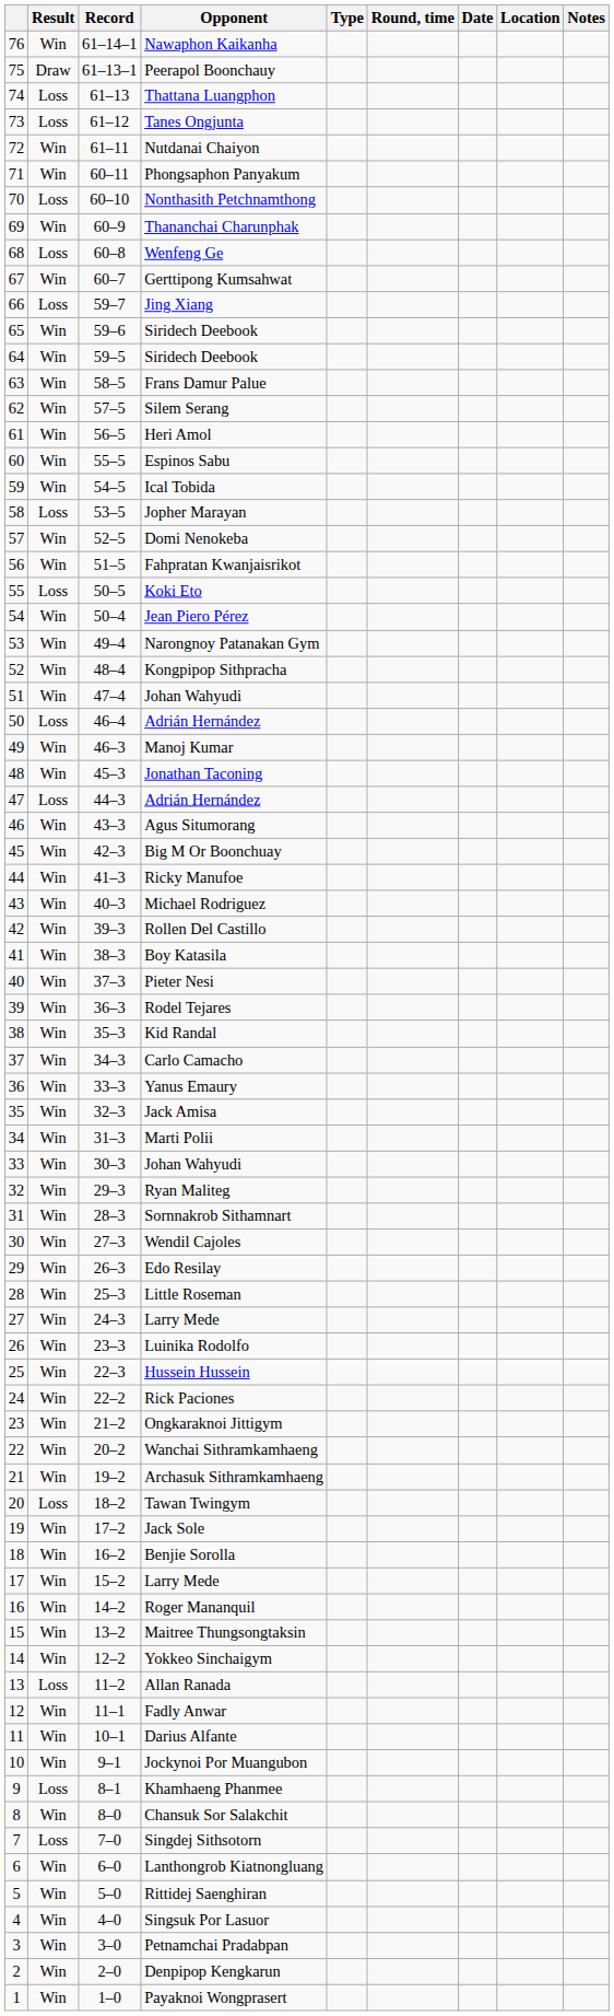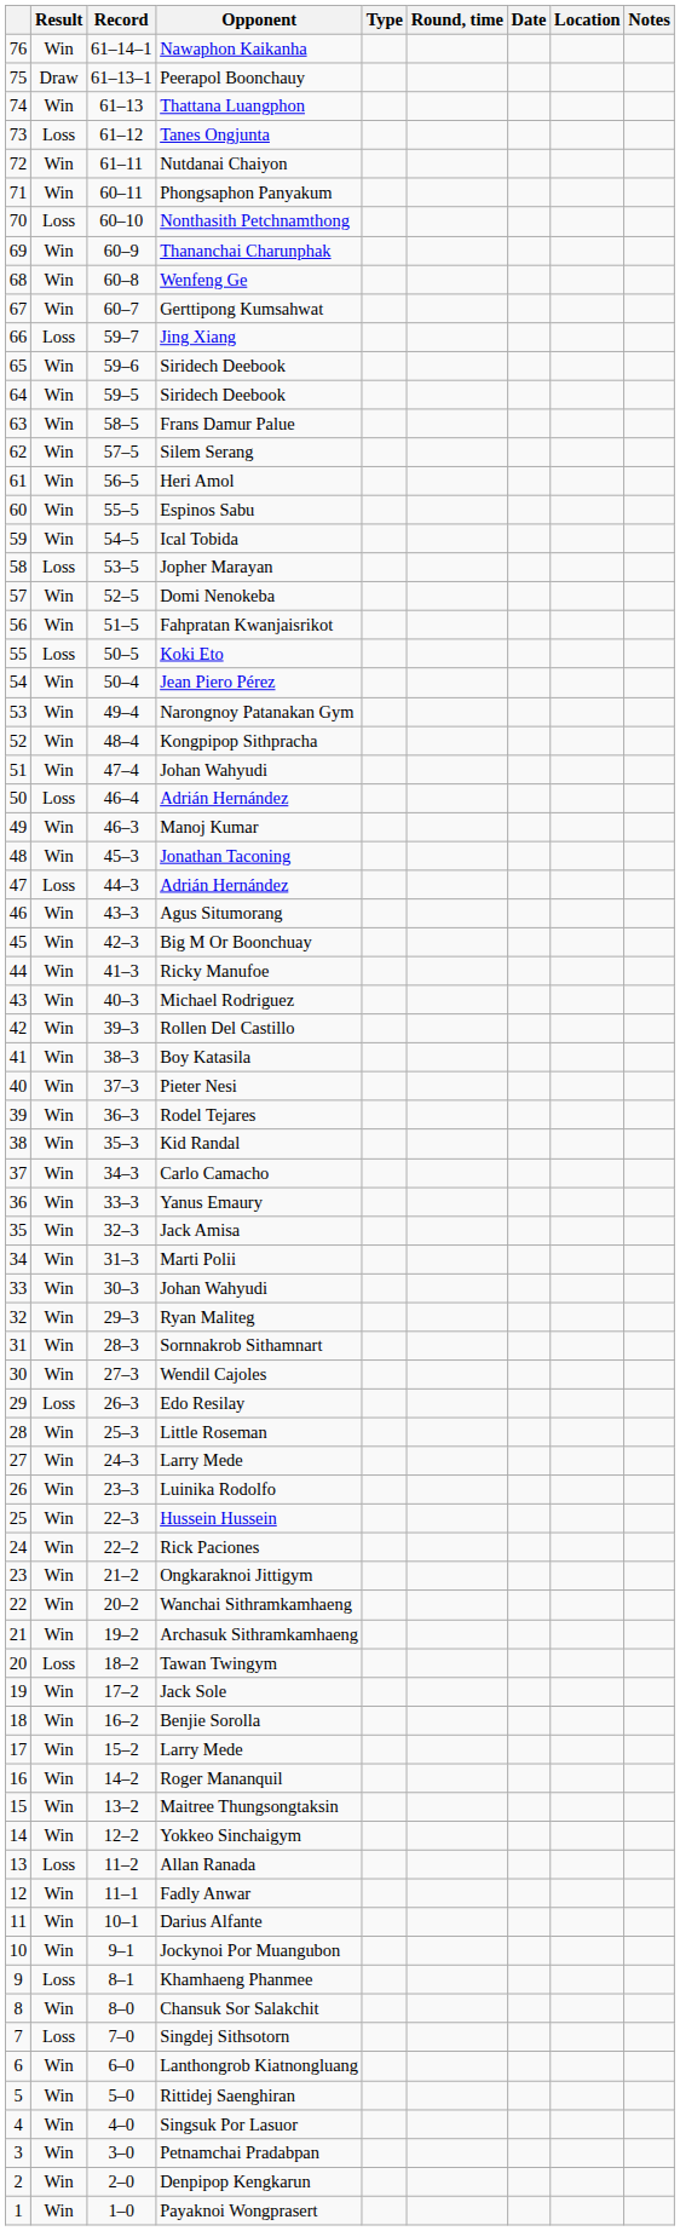Thattana Luangphon | Result: Loss -> Win
Wenfeng Ge | Result: Loss -> Win
Edo Resilay | Result: Win -> Loss
